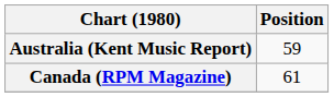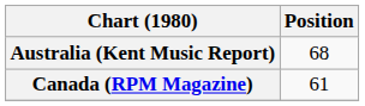Australia (Kent Music Report) | Position: 59 -> 68
